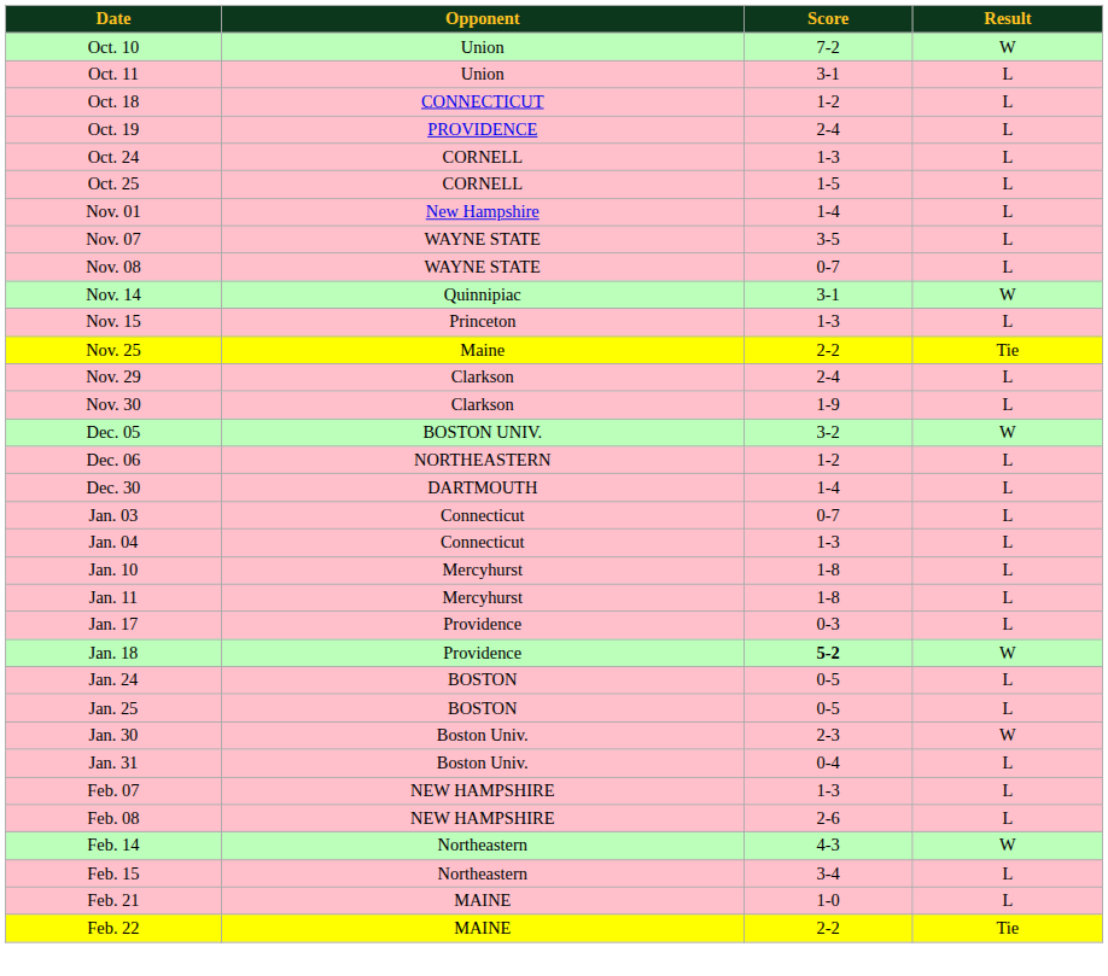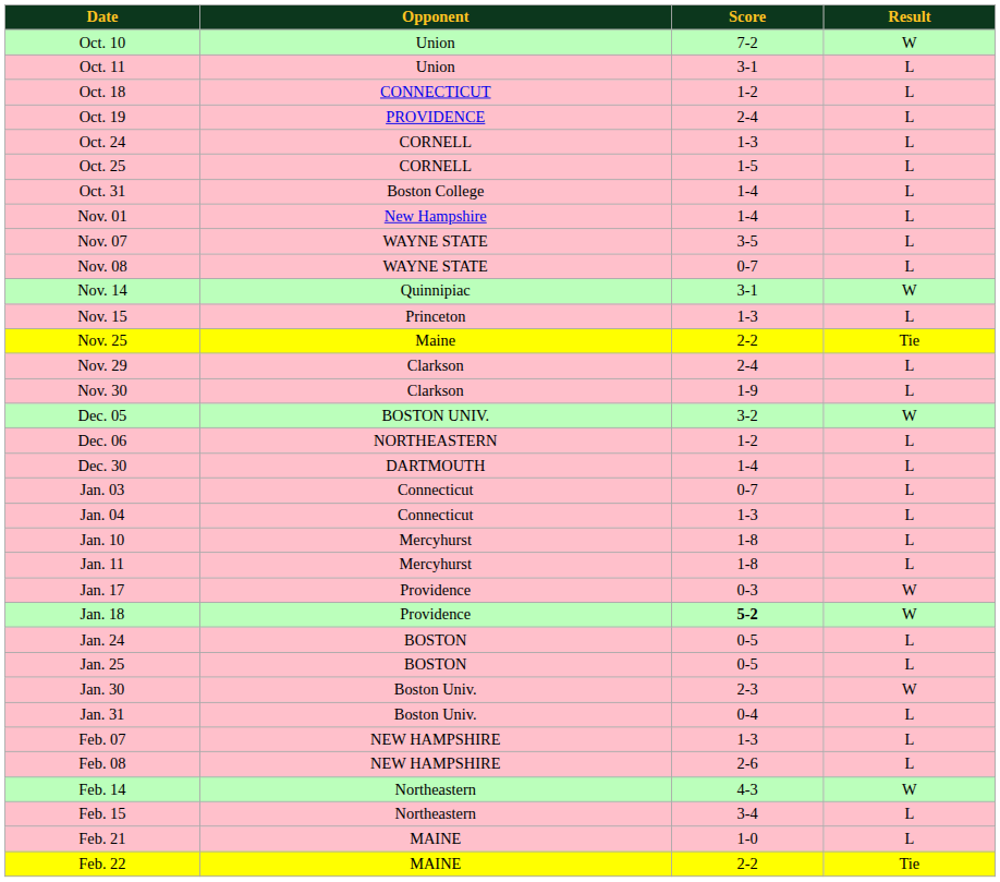+ row: Oct. 31 | Boston College | 1-4 | L
Jan. 17 | Result: L -> W
